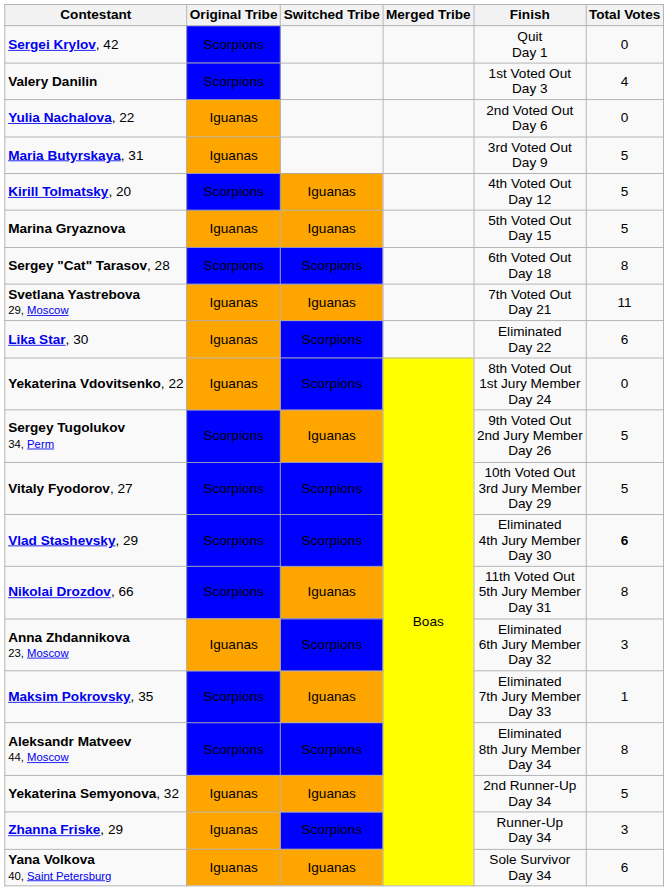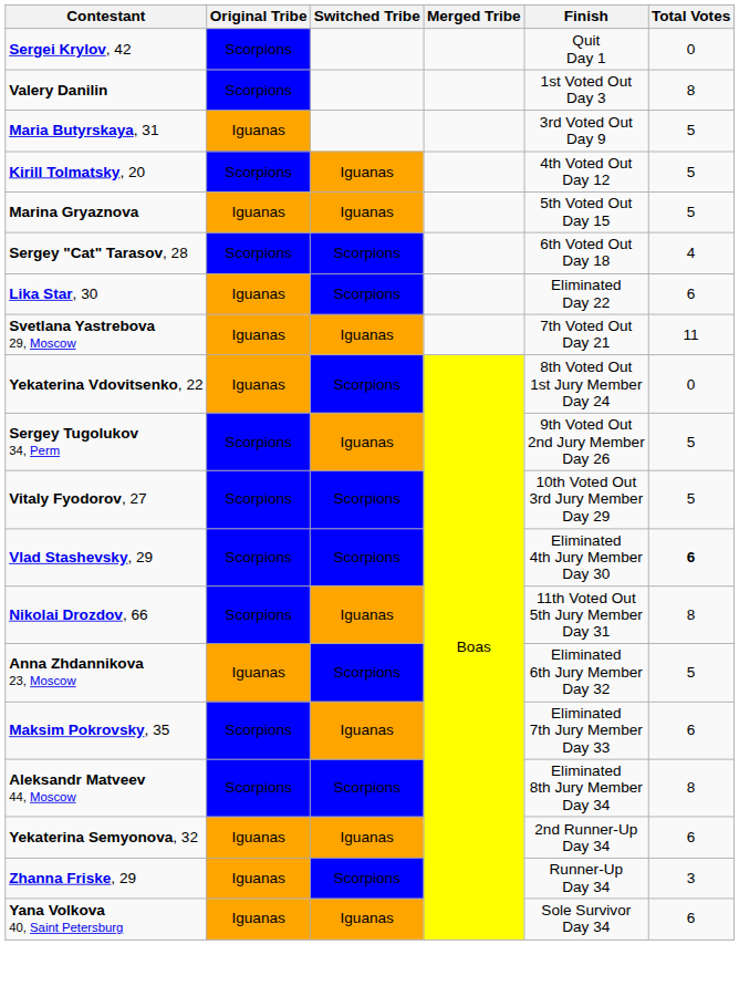Valery Danilin | Total Votes: 4 -> 8
- row: Yulia Nachalova, 22 | Iguanas | 2nd Voted Out Day 6 | 0
Sergey "Cat" Tarasov, 28 | Total Votes: 8 -> 4
rows swapped: Svetlana Yastrebova 29, Moscow <-> Lika Star, 30
Anna Zhdannikova 23, Moscow | Total Votes: 3 -> 5
Maksim Pokrovsky, 35 | Total Votes: 1 -> 6
Yekaterina Semyonova, 32 | Total Votes: 5 -> 6
